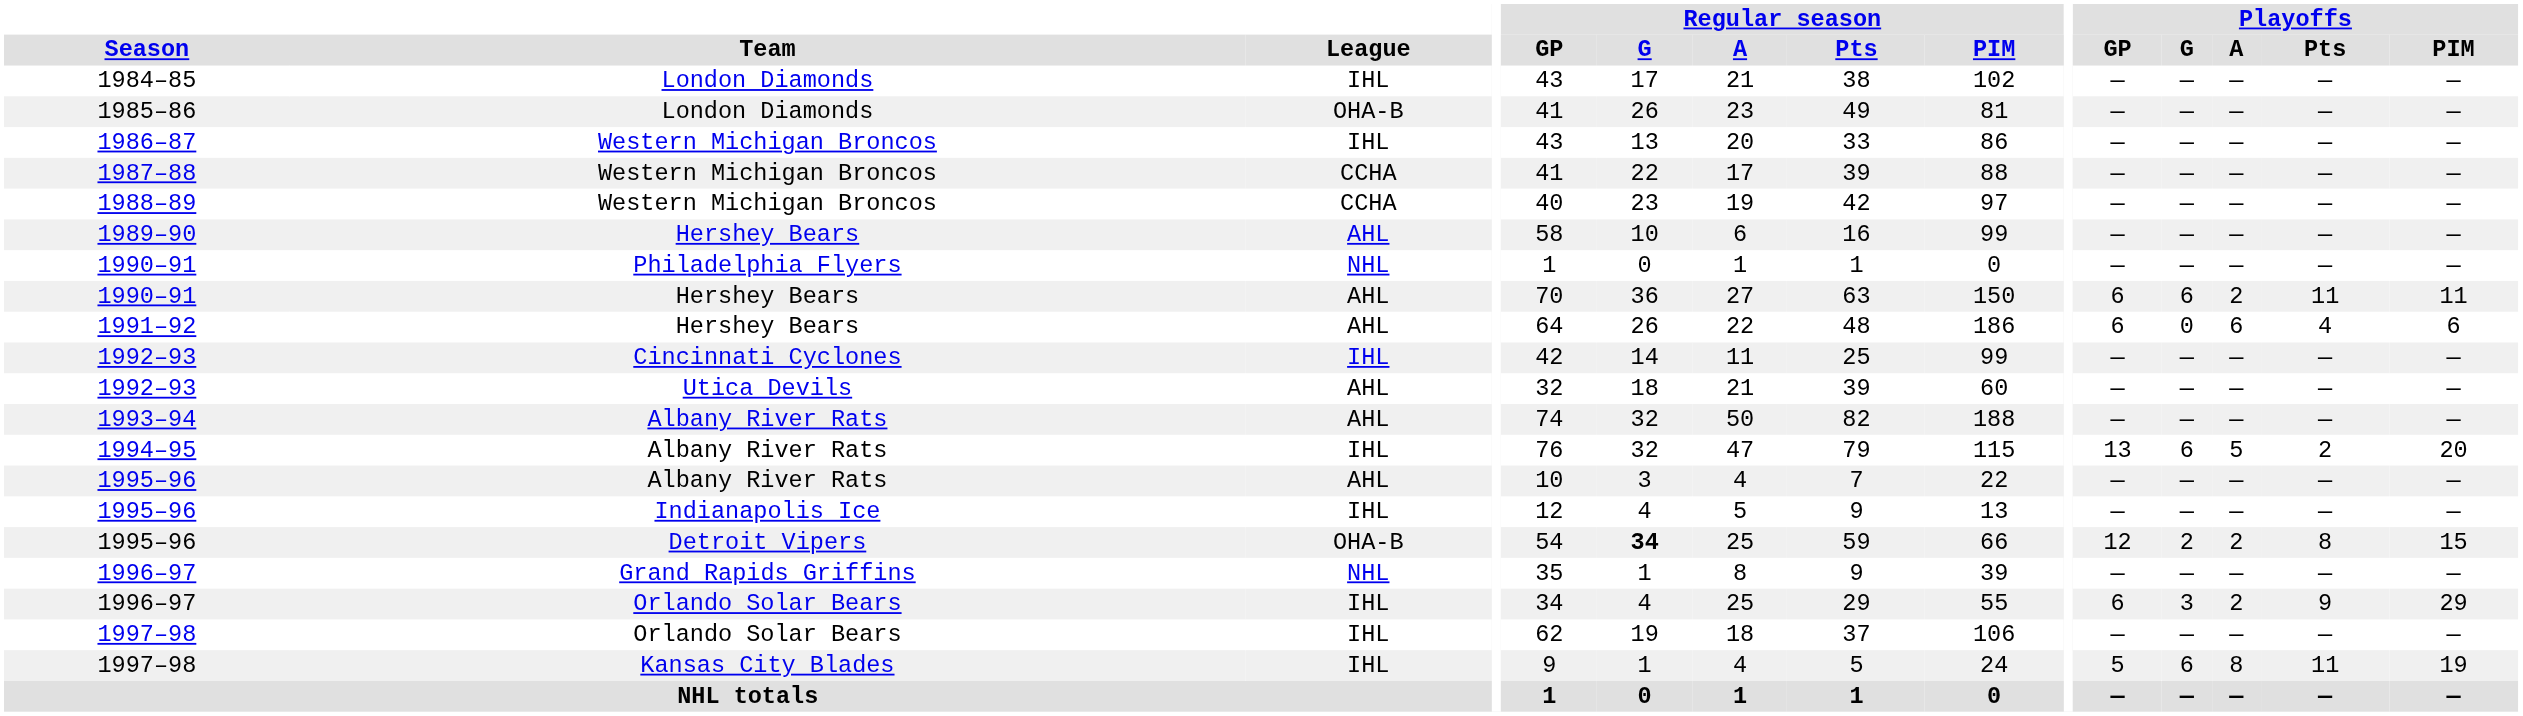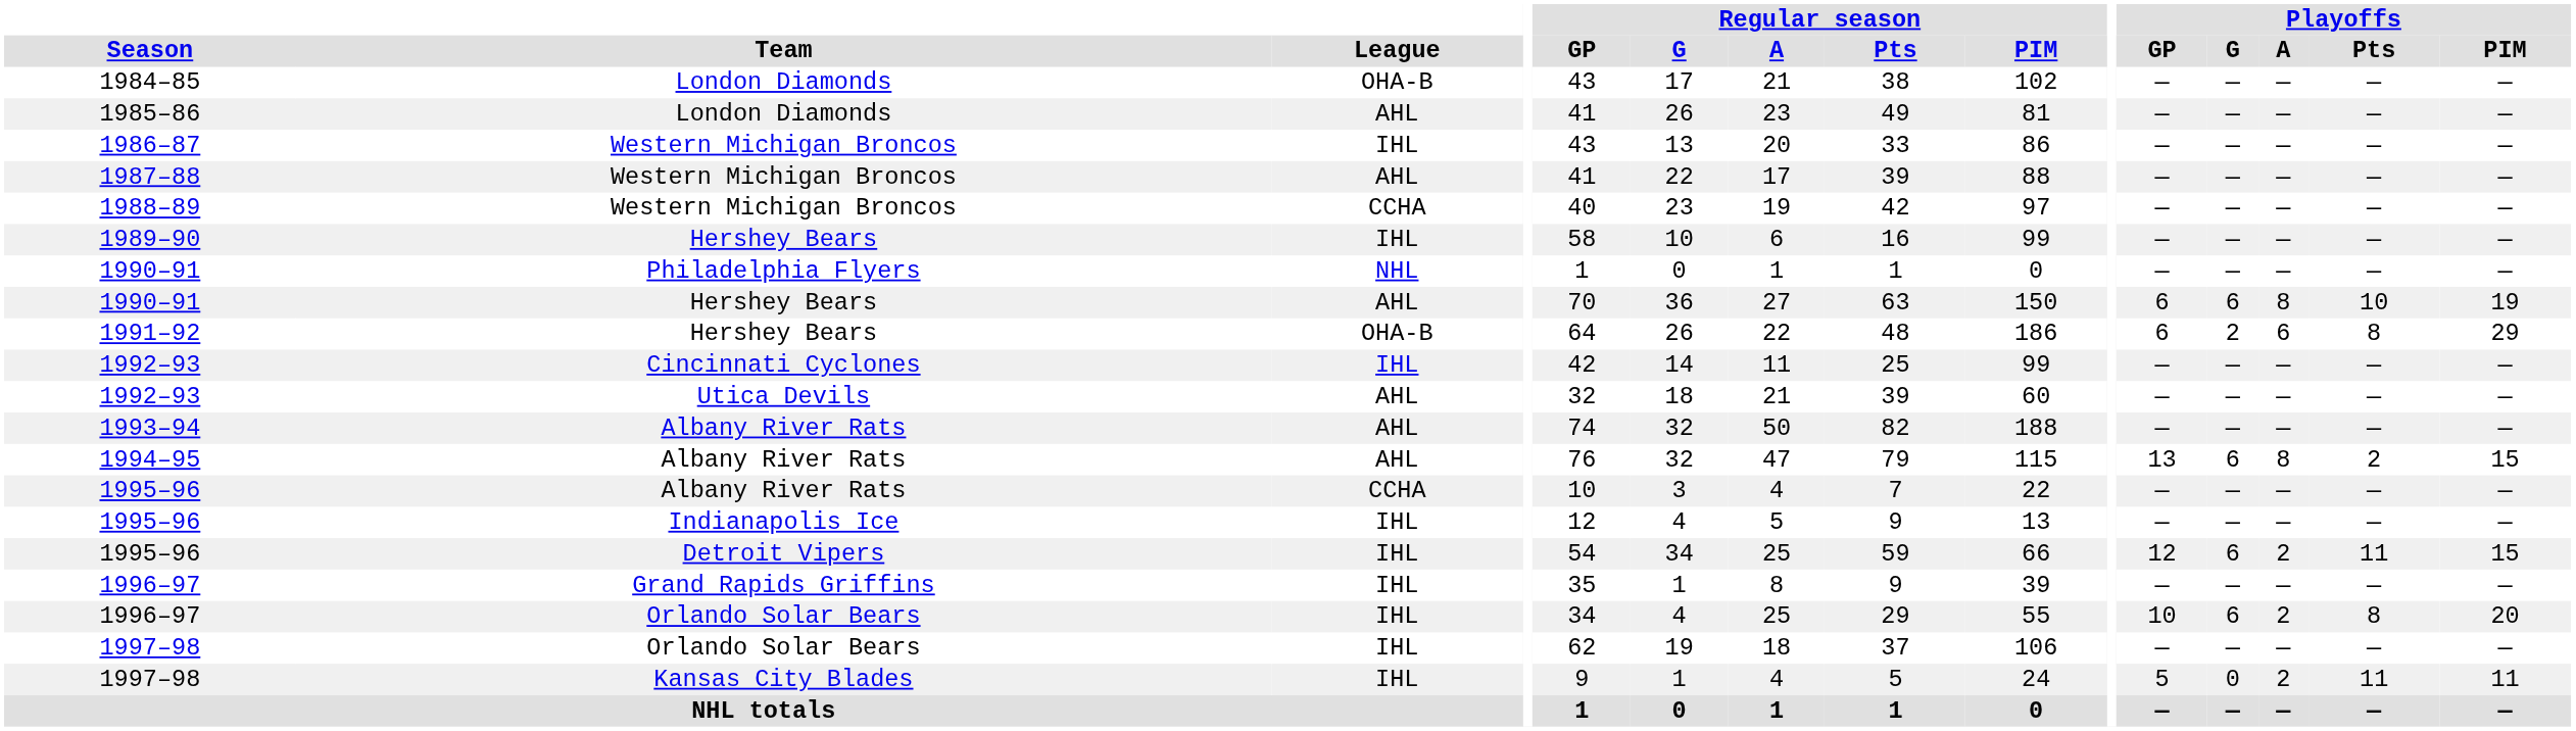1984–85 | League: IHL -> OHA-B
1985–86 | League: OHA-B -> AHL
1987–88 | League: CCHA -> AHL
1989–90 | League: AHL -> IHL
1990–91 / Hershey Bears | Playoffs / A: 2 -> 8
1990–91 / Hershey Bears | Playoffs / Pts: 11 -> 10
1990–91 / Hershey Bears | Playoffs / PIM: 11 -> 19
1991–92 | League: AHL -> OHA-B
1991–92 | Playoffs / G: 0 -> 2
1991–92 | Playoffs / Pts: 4 -> 8
1991–92 | Playoffs / PIM: 6 -> 29
1994–95 | League: IHL -> AHL
1994–95 | Playoffs / A: 5 -> 8
1994–95 | Playoffs / PIM: 20 -> 15
1995–96 / Albany River Rats | League: AHL -> CCHA
1995–96 / Detroit Vipers | League: OHA-B -> IHL
1995–96 / Detroit Vipers | Regular season / G: bold -> normal
1995–96 / Detroit Vipers | Playoffs / G: 2 -> 6
1995–96 / Detroit Vipers | Playoffs / Pts: 8 -> 11
1996–97 / Grand Rapids Griffins | League: NHL -> IHL
1996–97 / Orlando Solar Bears | Playoffs / GP: 6 -> 10
1996–97 / Orlando Solar Bears | Playoffs / G: 3 -> 6
1996–97 / Orlando Solar Bears | Playoffs / Pts: 9 -> 8
1996–97 / Orlando Solar Bears | Playoffs / PIM: 29 -> 20
1997–98 / Kansas City Blades | Playoffs / G: 6 -> 0
1997–98 / Kansas City Blades | Playoffs / A: 8 -> 2
1997–98 / Kansas City Blades | Playoffs / PIM: 19 -> 11
